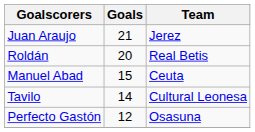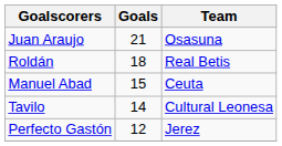Juan Araujo | Team: Jerez -> Osasuna
Roldán | Goals: 20 -> 18
Perfecto Gastón | Team: Osasuna -> Jerez
